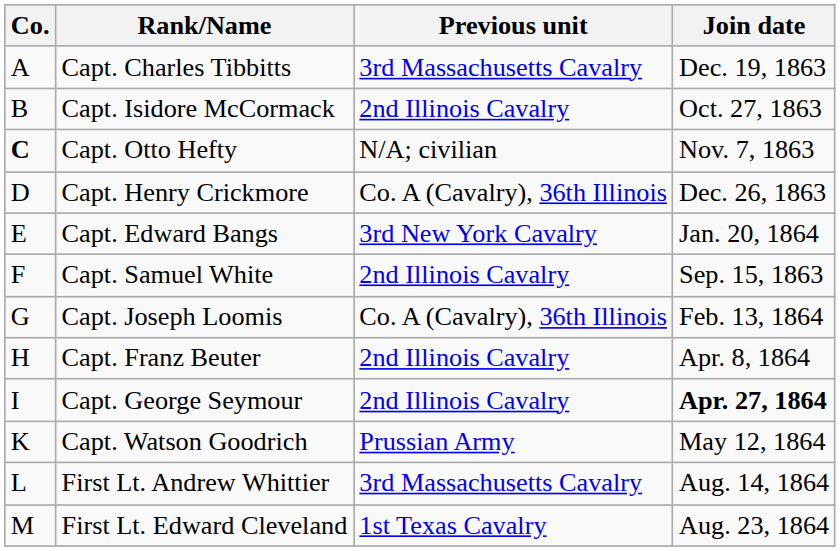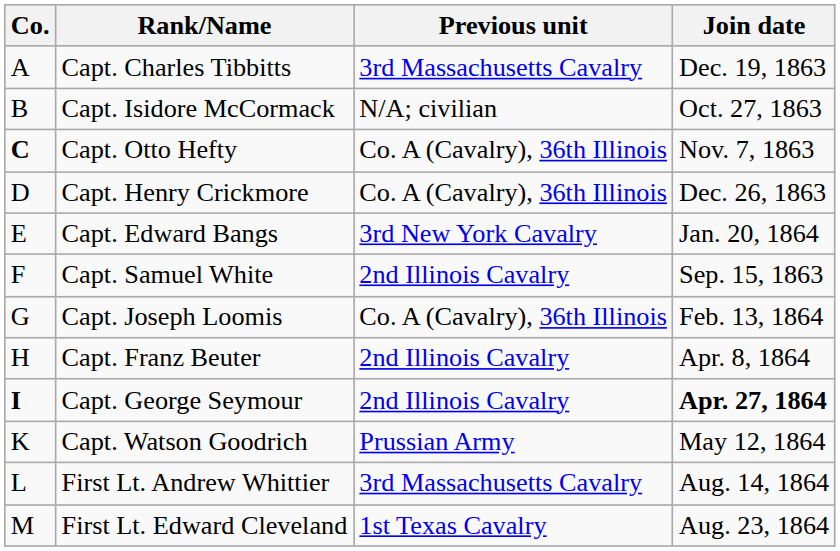Capt. Isidore McCormack | Previous unit: 2nd Illinois Cavalry -> N/A; civilian
Capt. Otto Hefty | Previous unit: N/A; civilian -> Co. A (Cavalry), 36th Illinois
Capt. George Seymour | Co.: normal -> bold
